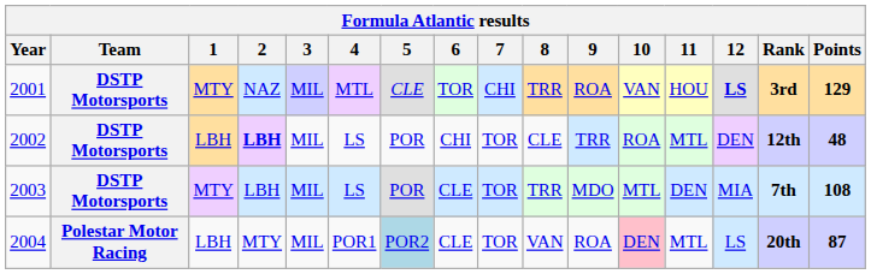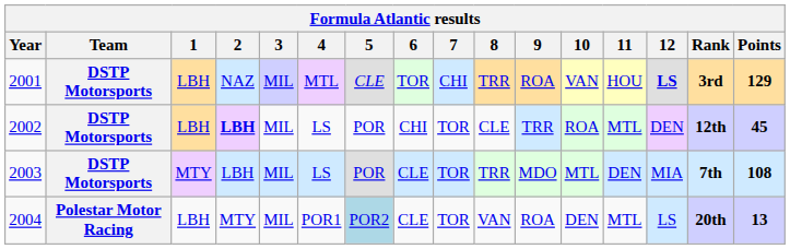2001 | 1: MTY -> LBH
2002 | Points: 48 -> 45
2004 | 10: pink background -> no background
2004 | Points: 87 -> 13
